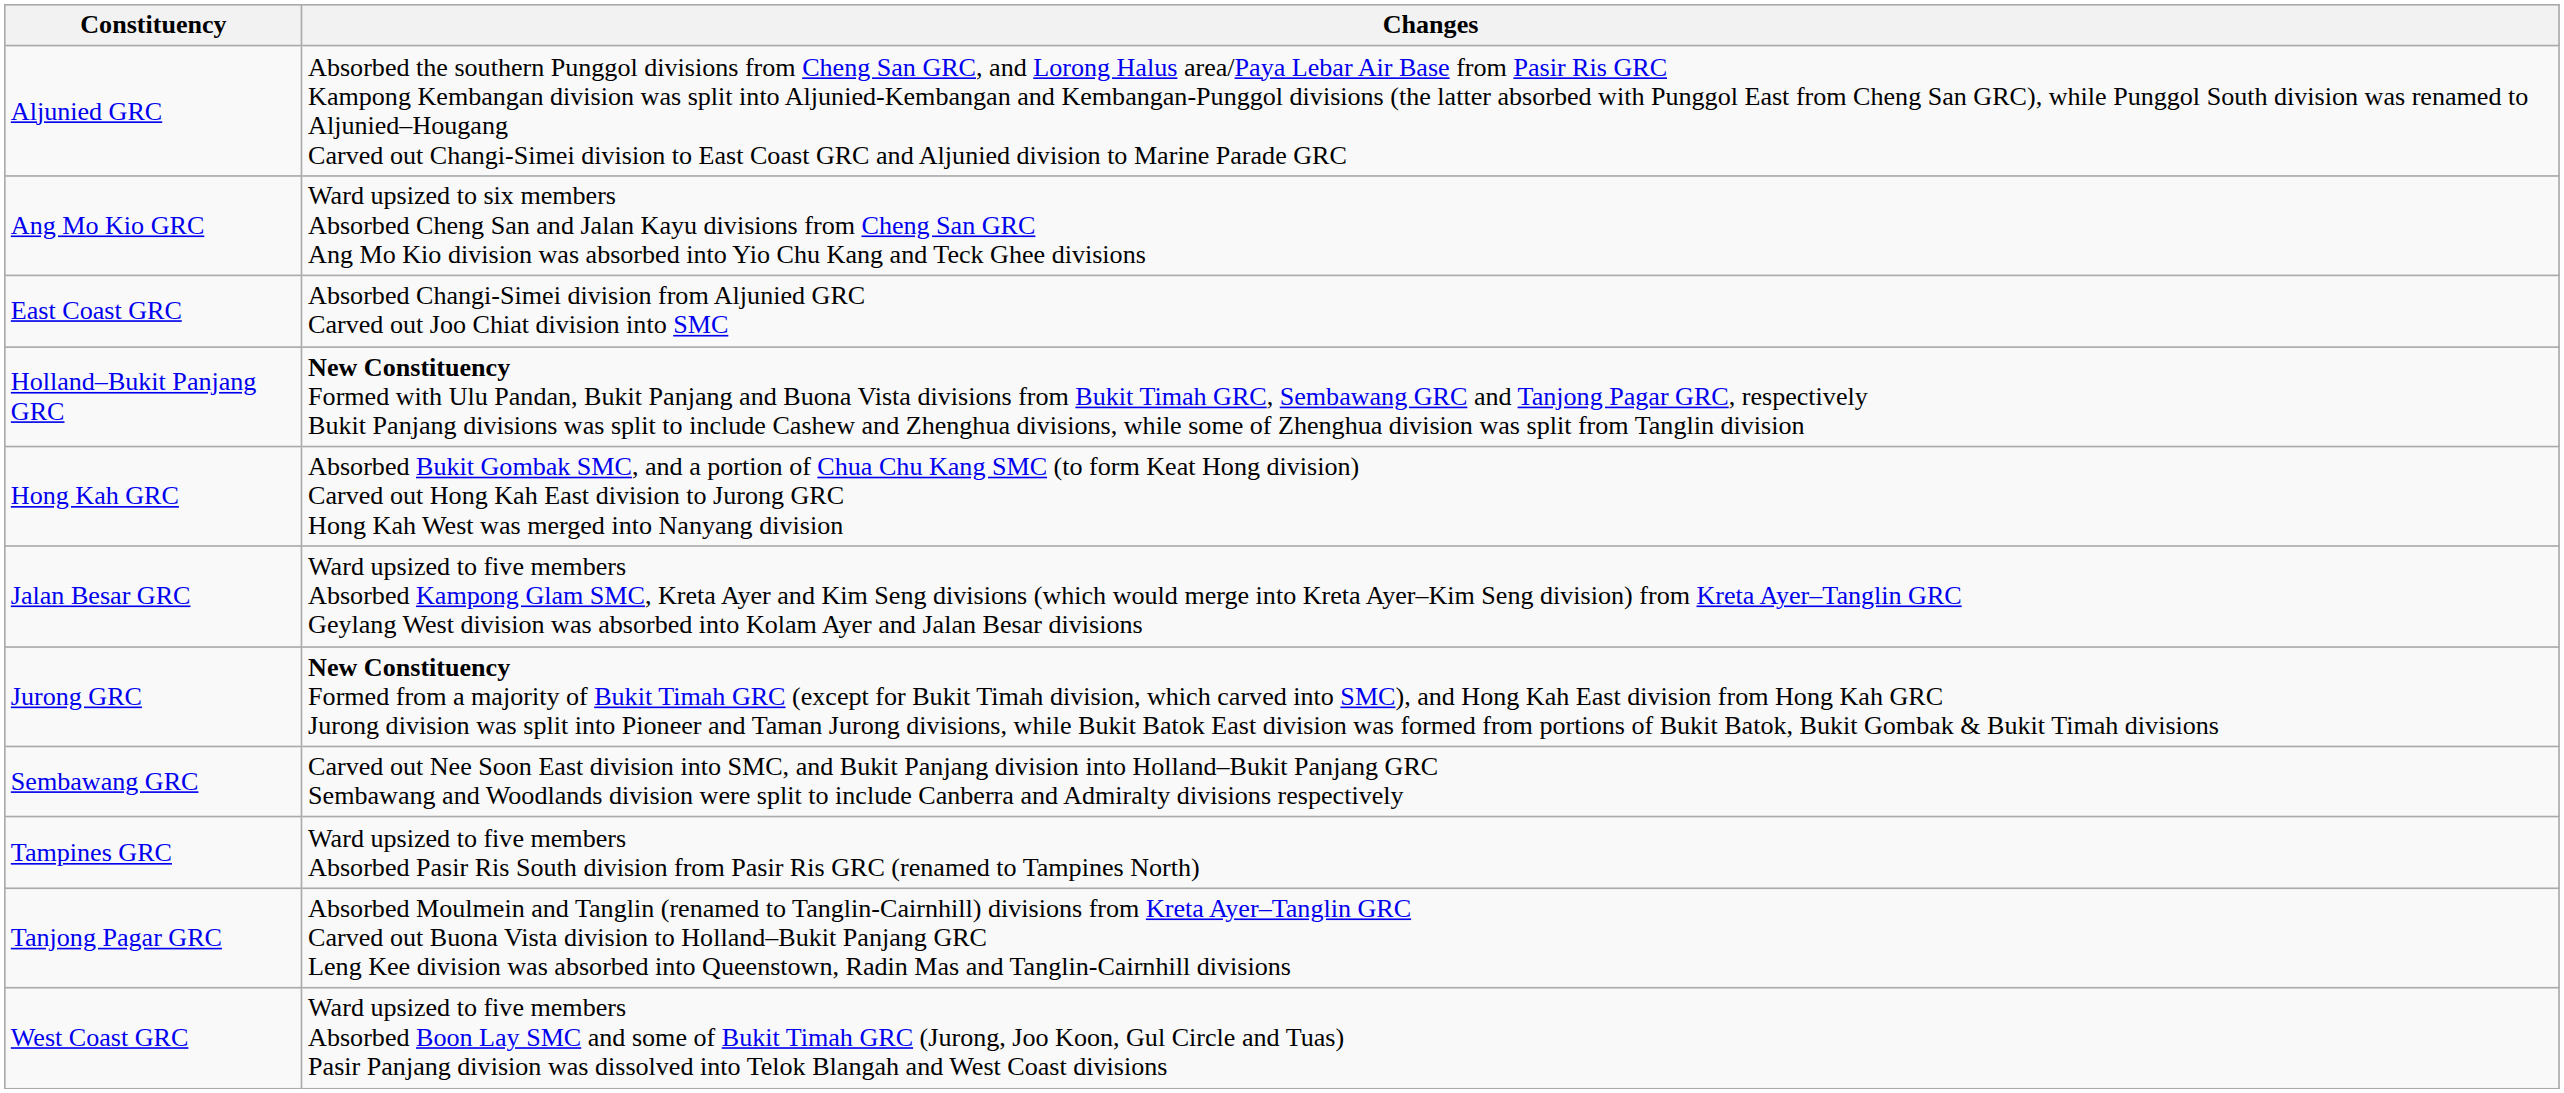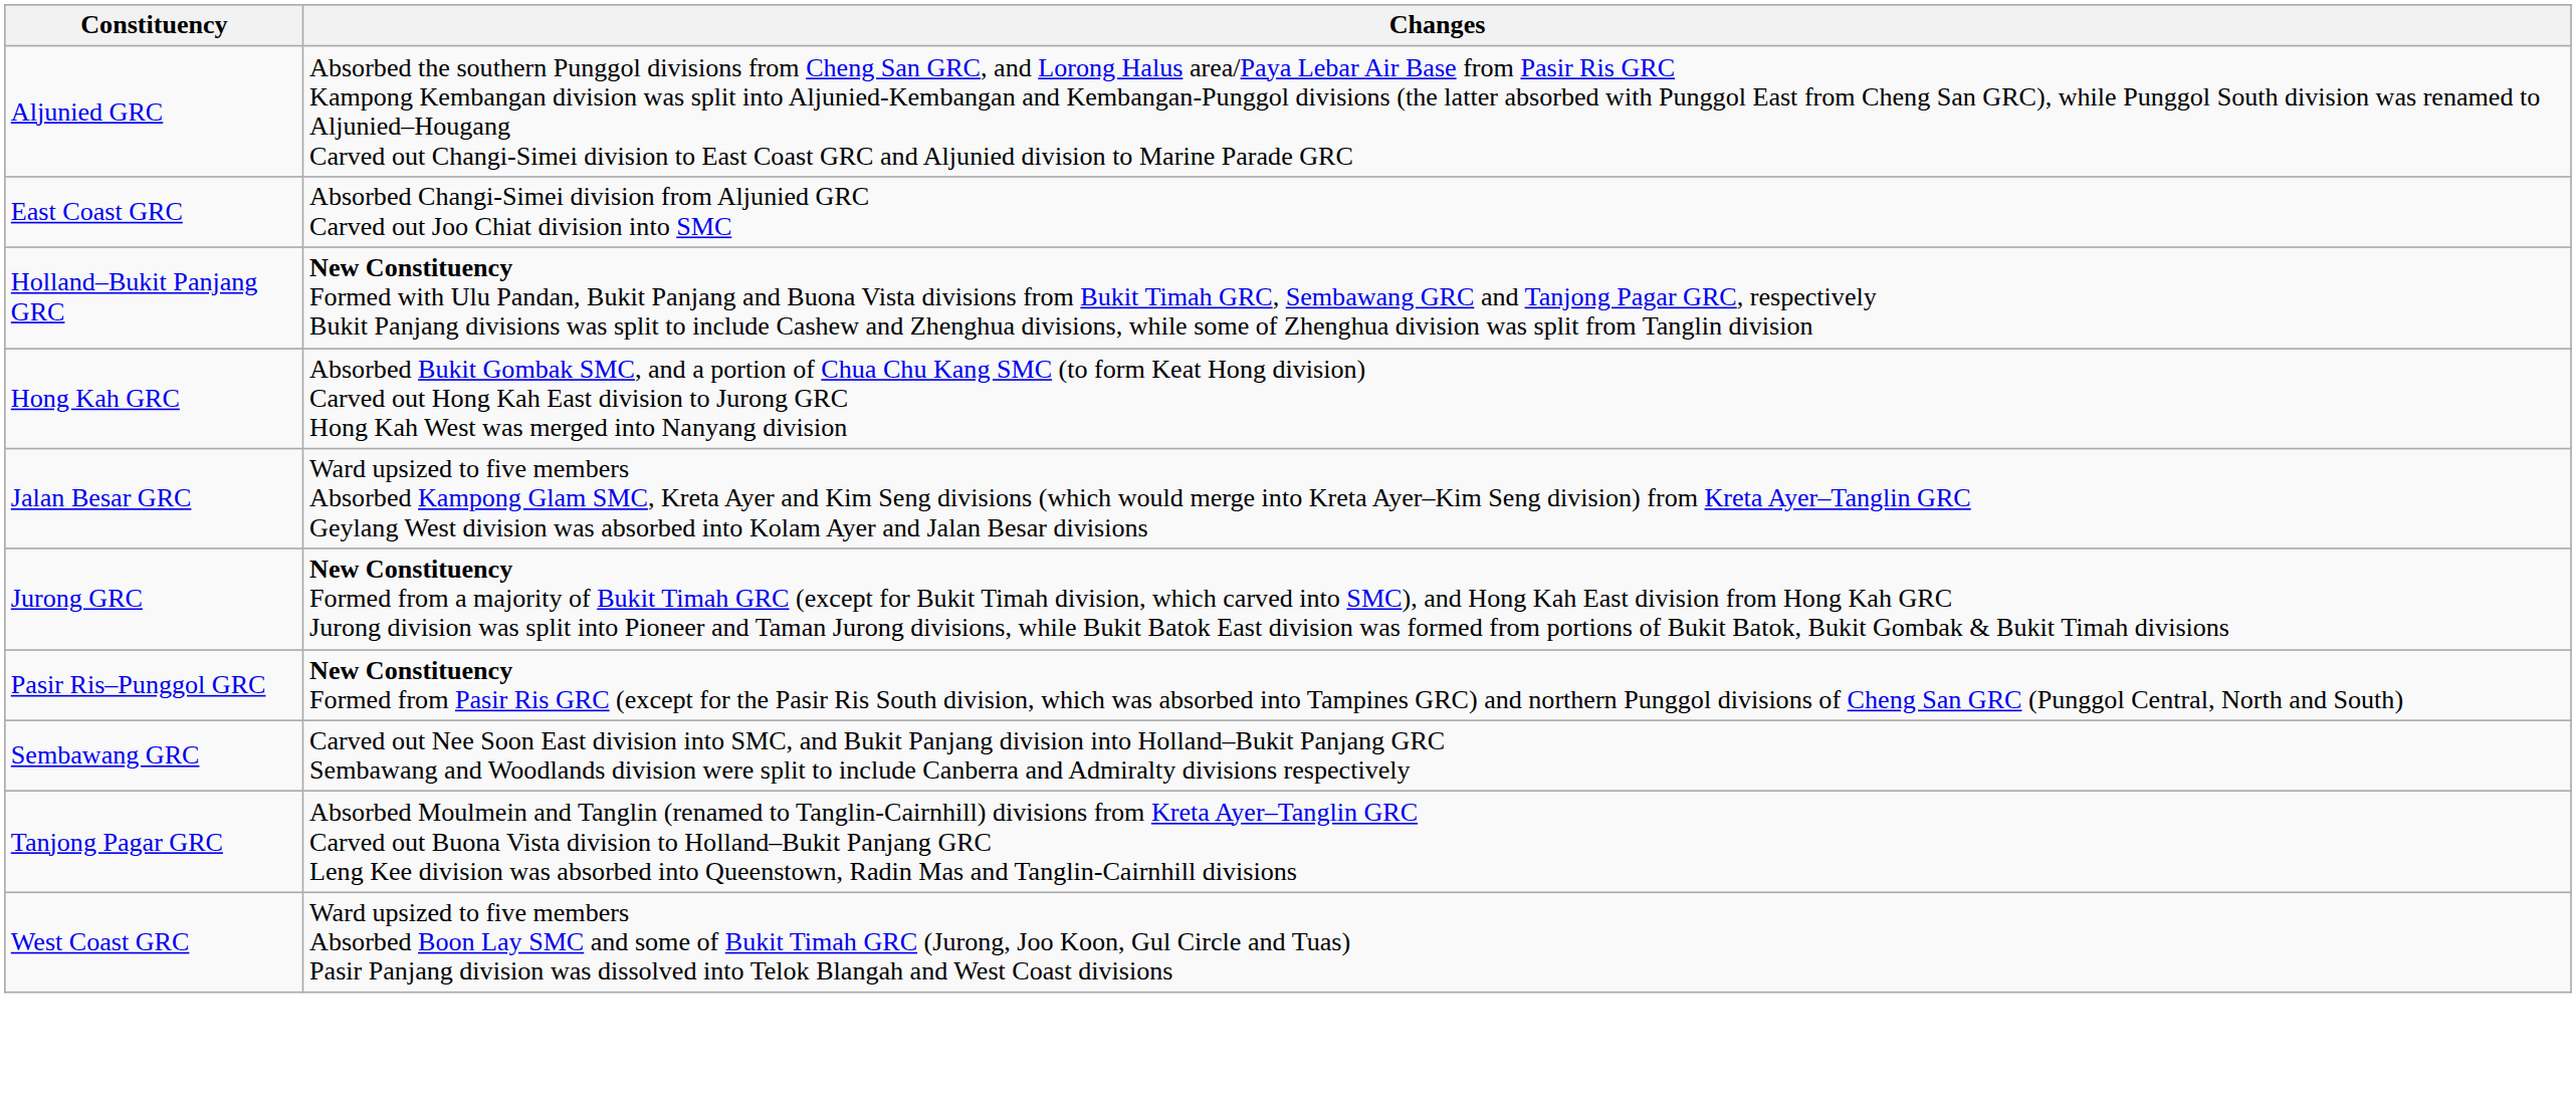- row: Ang Mo Kio GRC | Ward upsized to six members Absorbed Cheng San and Jalan Kayu divisions from Cheng San GRC Ang Mo Kio division was absorbed into Yio Chu Kang and Teck Ghee divisions
+ row: Pasir Ris–Punggol GRC | New Constituency Formed from Pasir Ris GRC (except for the Pasir Ris South division, which was absorbed into Tampines GRC) and northern Punggol divisions of Cheng San GRC (Punggol Central, North and South)
- row: Tampines GRC | Ward upsized to five members Absorbed Pasir Ris South division from Pasir Ris GRC (renamed to Tampines North)
